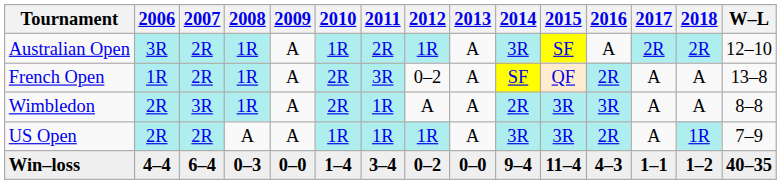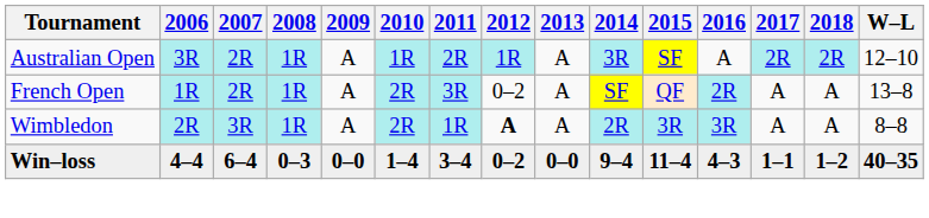Wimbledon | 2012: normal -> bold
- row: US Open | 2R | 2R | A | A | 1R | 1R | 1R | A | 3R | 3R | 2R | A | 1R | 7–9
